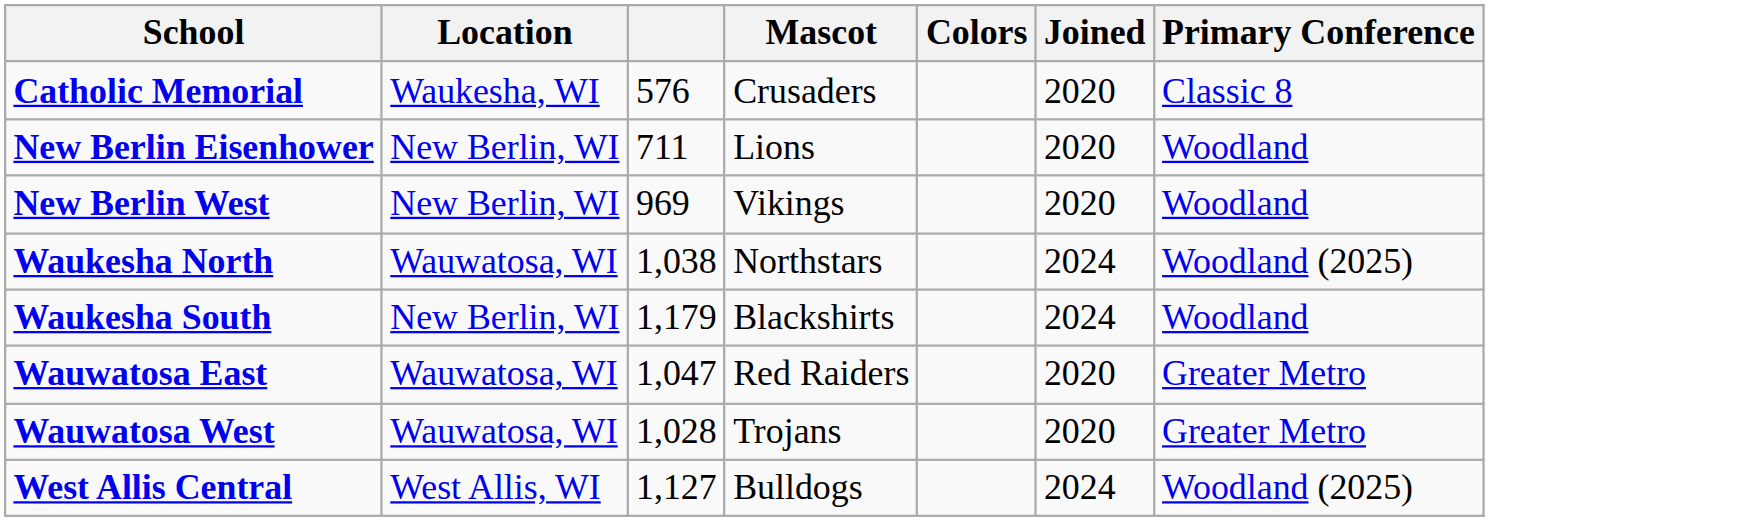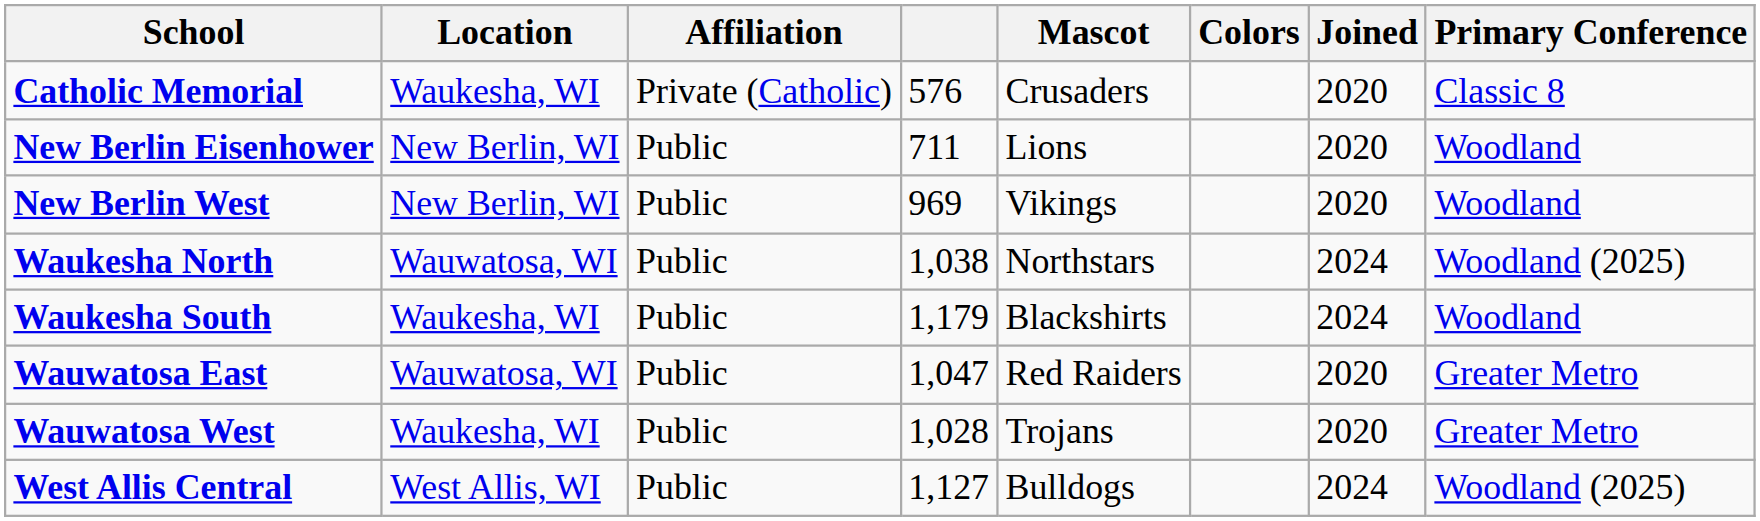+ column: Affiliation | Private (Catholic) | Public | Public | Public | Public | Public | Public | Public
Waukesha South | Location: New Berlin, WI -> Waukesha, WI
Wauwatosa West | Location: Wauwatosa, WI -> Waukesha, WI
